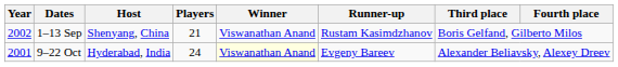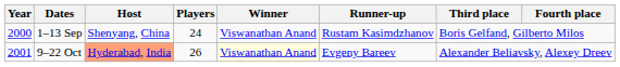1–13 Sep | Year: 2002 -> 2000
1–13 Sep | Players: 21 -> 24
9–22 Oct | Host: no background -> lightsalmon background
9–22 Oct | Players: 24 -> 26
